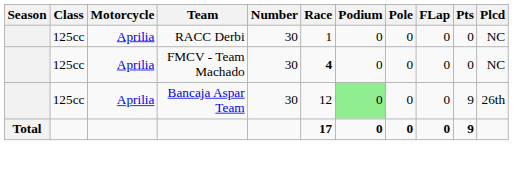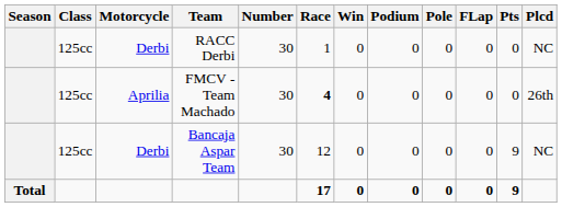+ column: Win | 0 | 0 | 0 | 0
RACC Derbi | Motorcycle: Aprilia -> Derbi
FMCV - Team Machado | Plcd: NC -> 26th
Bancaja Aspar Team | Motorcycle: Aprilia -> Derbi
Bancaja Aspar Team | Podium: lightgreen background -> no background
Bancaja Aspar Team | Plcd: 26th -> NC
